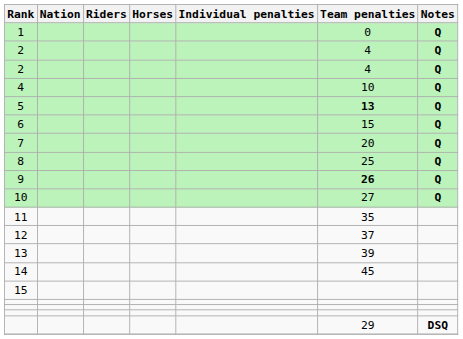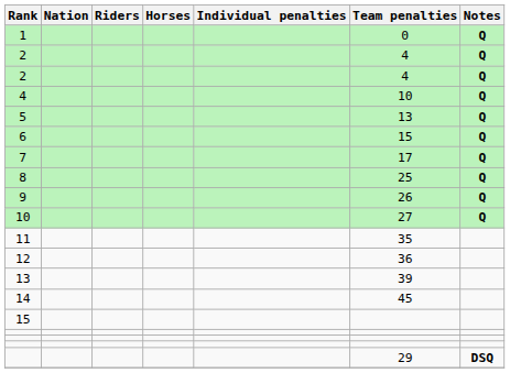5 | Team penalties: bold -> normal
7 | Team penalties: 20 -> 17
9 | Team penalties: bold -> normal
12 | Team penalties: 37 -> 36
